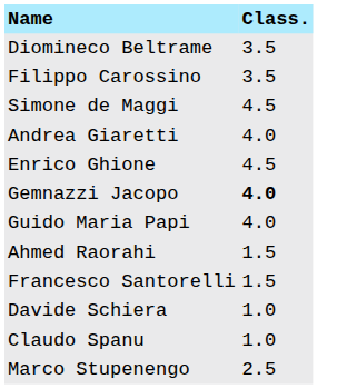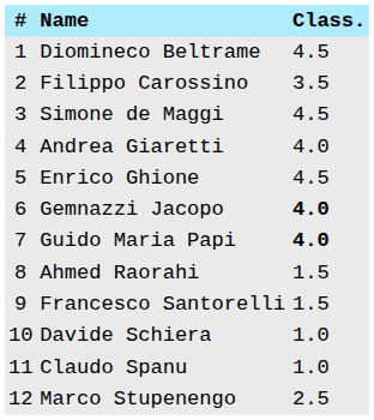+ column: # | 1 | 2 | 3 | 4 | 5 | 6 | 7 | 8 | 9 | 10 | 11 | 12
Diomineco Beltrame | Class.: 3.5 -> 4.5
Guido Maria Papi | Class.: normal -> bold
